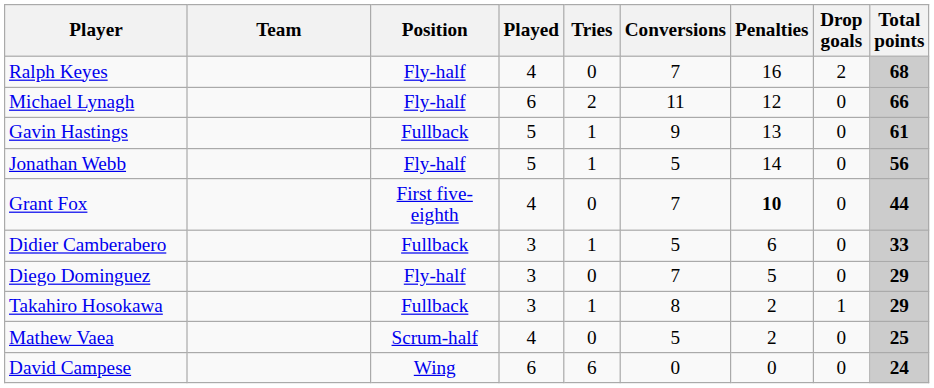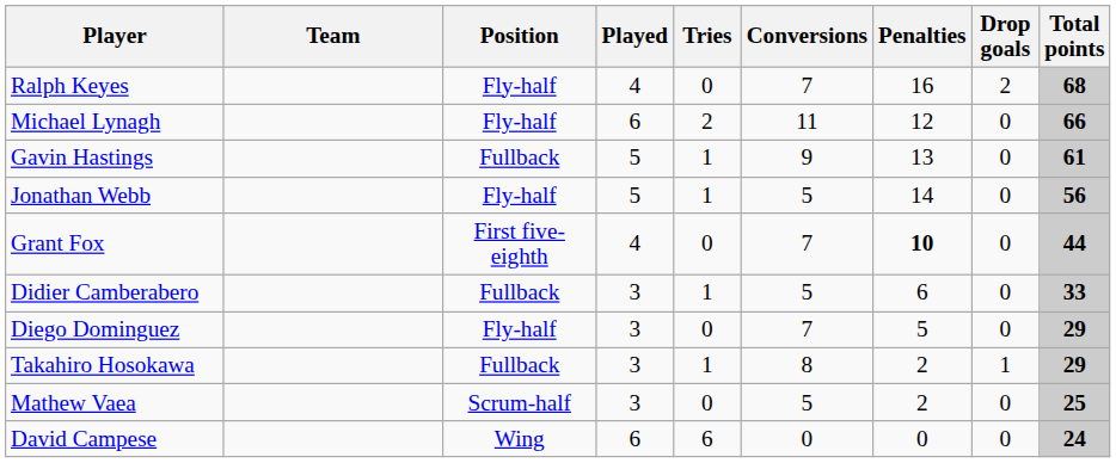Mathew Vaea | Played: 4 -> 3
